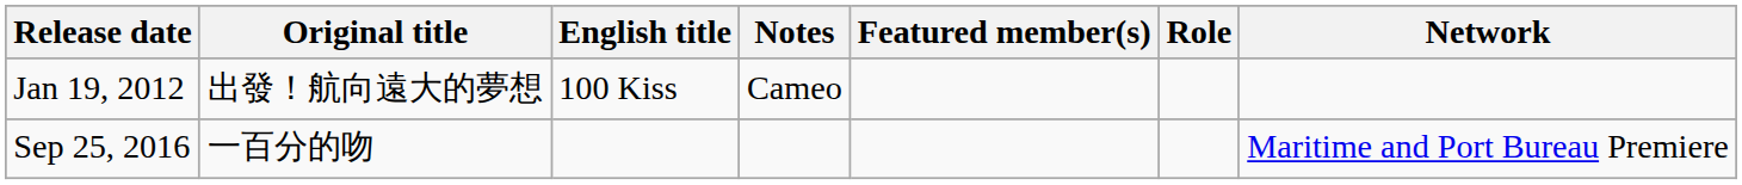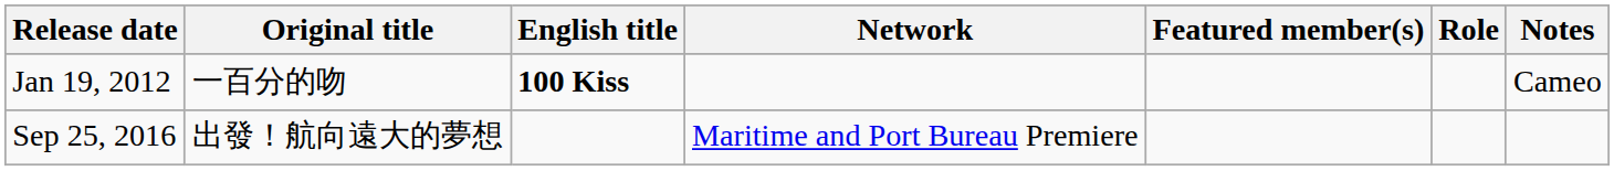columns swapped: Network <-> Notes
Jan 19, 2012 | Original title: 出發！航向遠大的夢想 -> 一百分的吻
Jan 19, 2012 | English title: normal -> bold
Sep 25, 2016 | Original title: 一百分的吻 -> 出發！航向遠大的夢想
